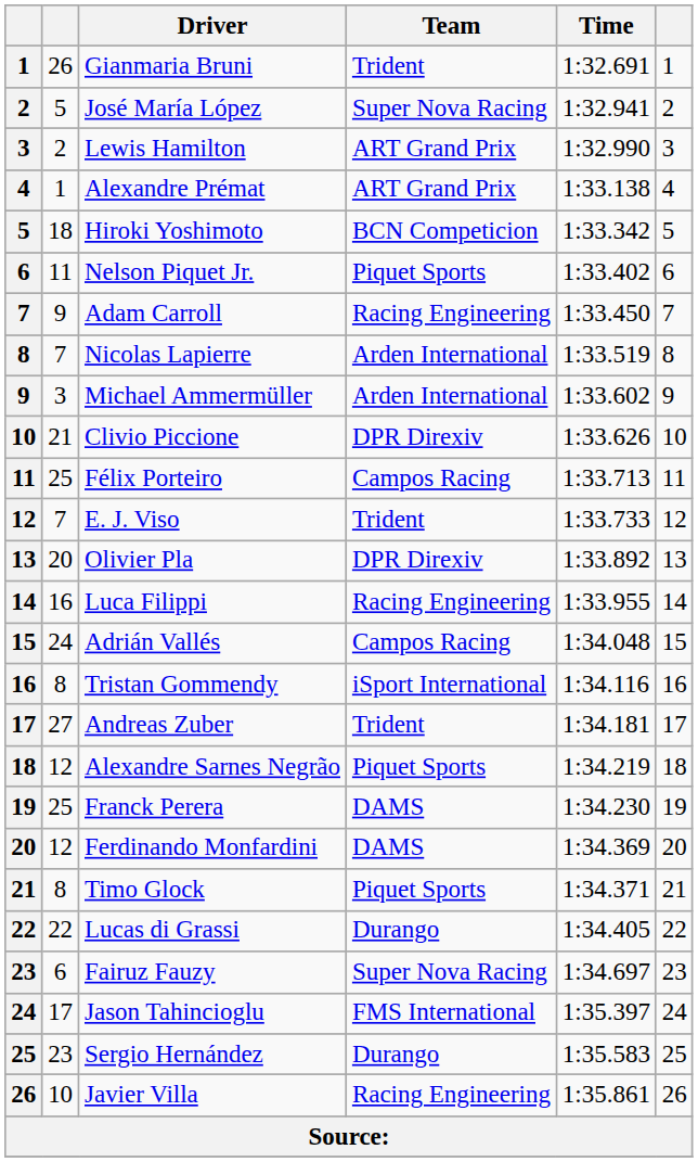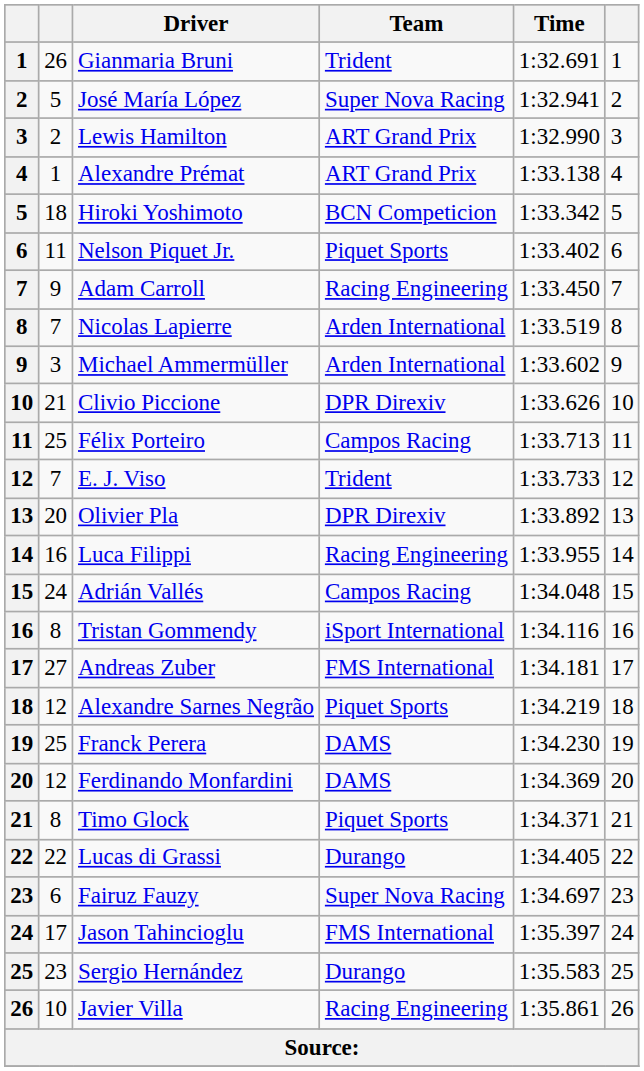Andreas Zuber | Team: Trident -> FMS International
